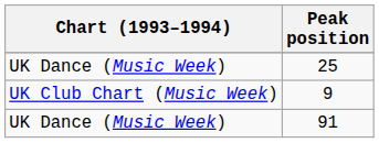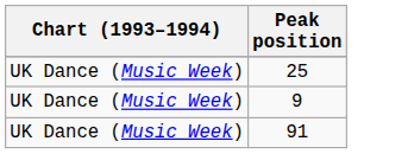9 | Chart (1993–1994): UK Club Chart (Music Week) -> UK Dance (Music Week)
